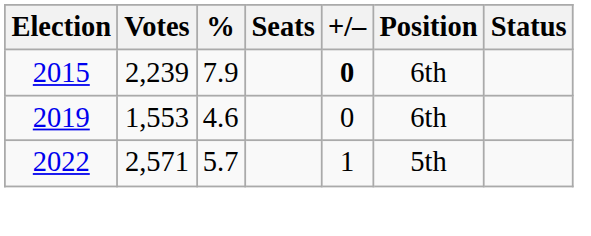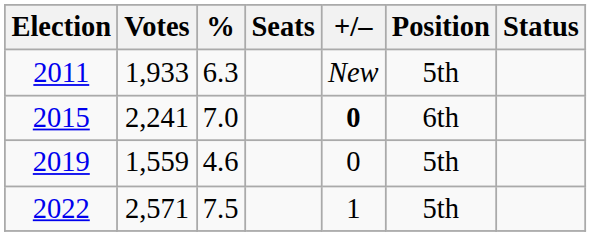+ row: 2011 | 1,933 | 6.3 | New | 5th
2015 | Votes: 2,239 -> 2,241
2015 | %: 7.9 -> 7.0
2019 | Votes: 1,553 -> 1,559
2019 | Position: 6th -> 5th
2022 | %: 5.7 -> 7.5
